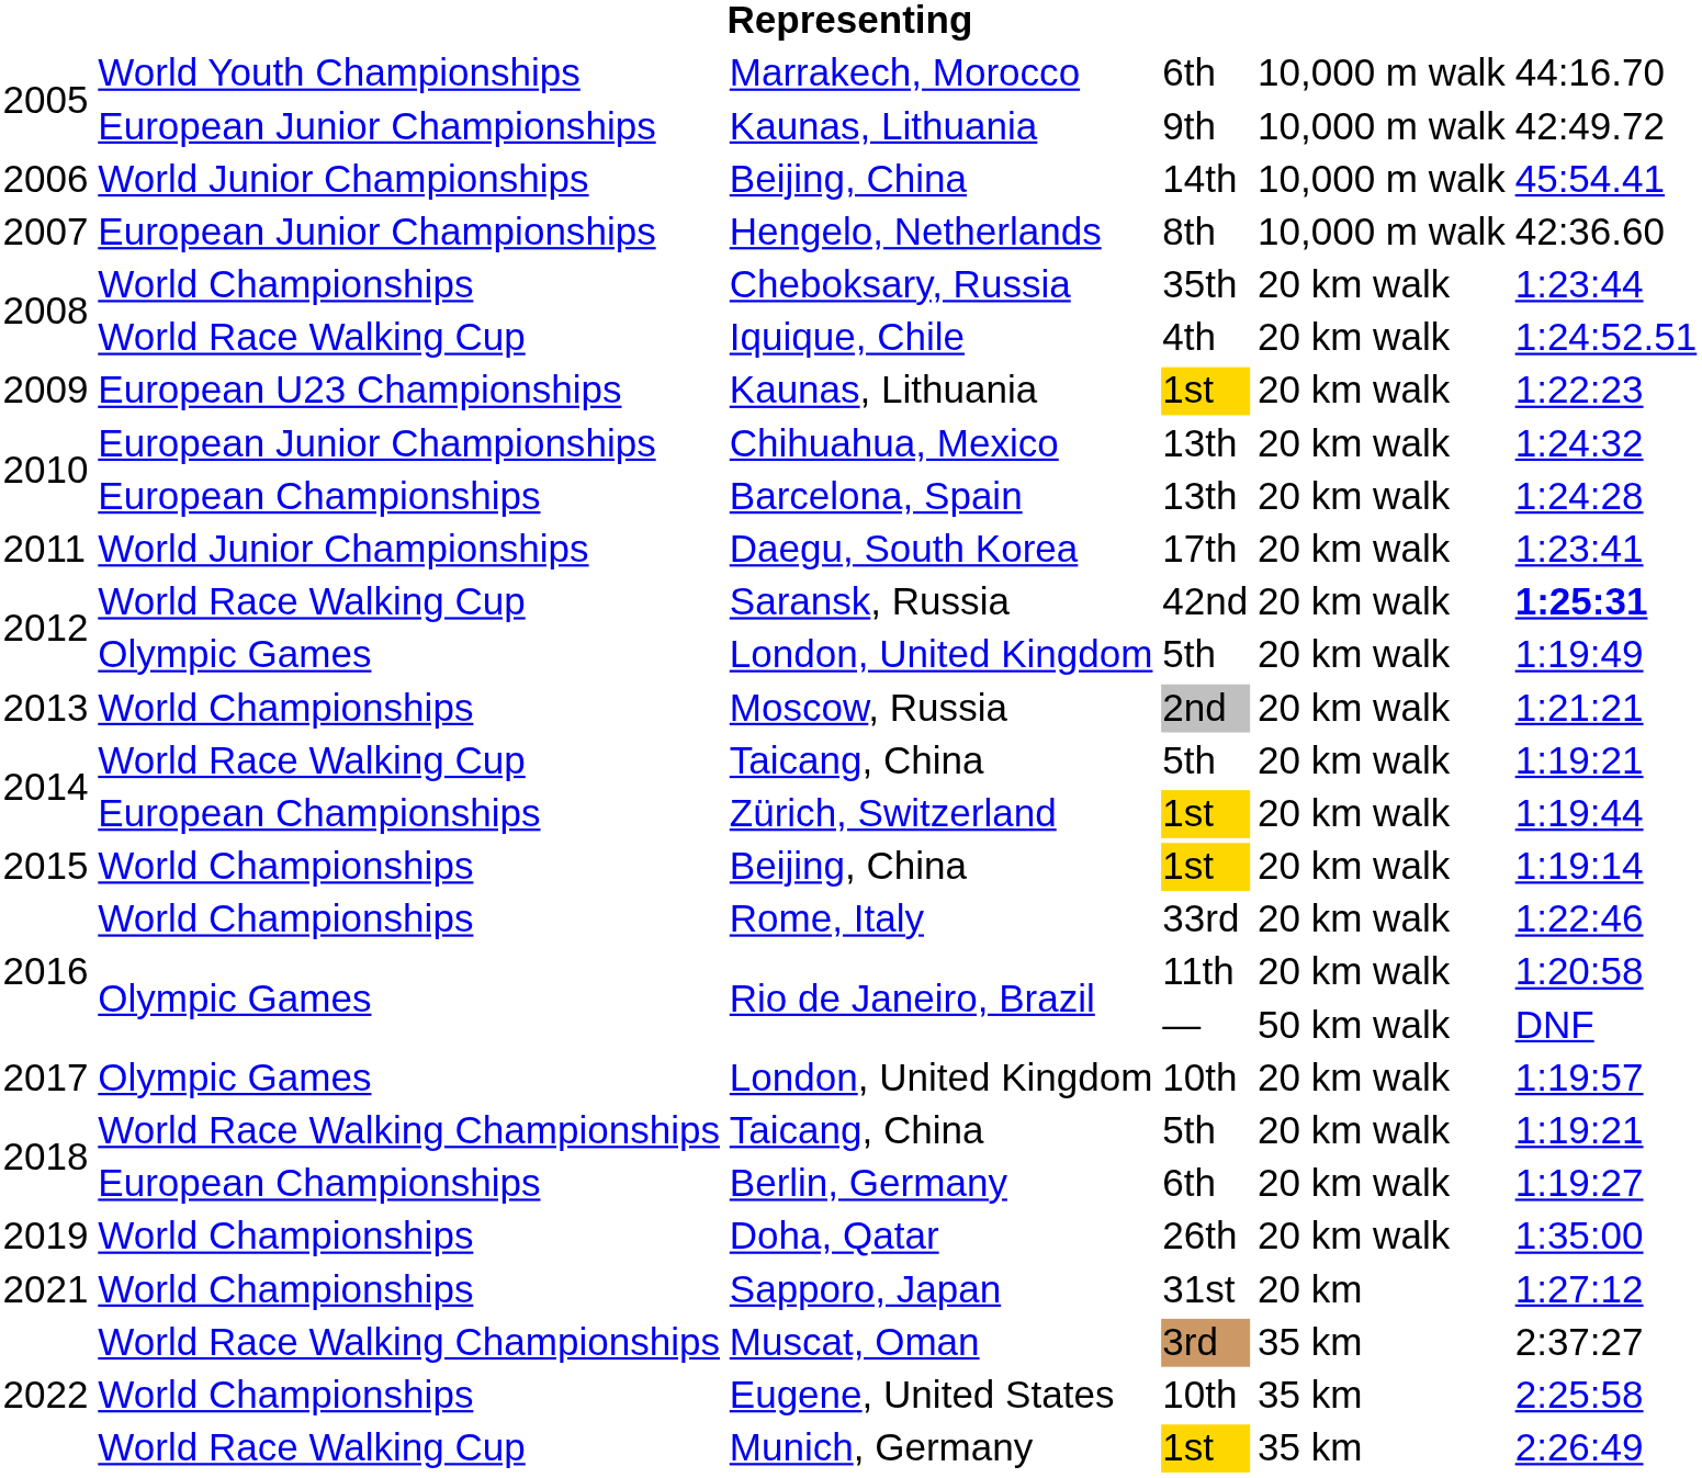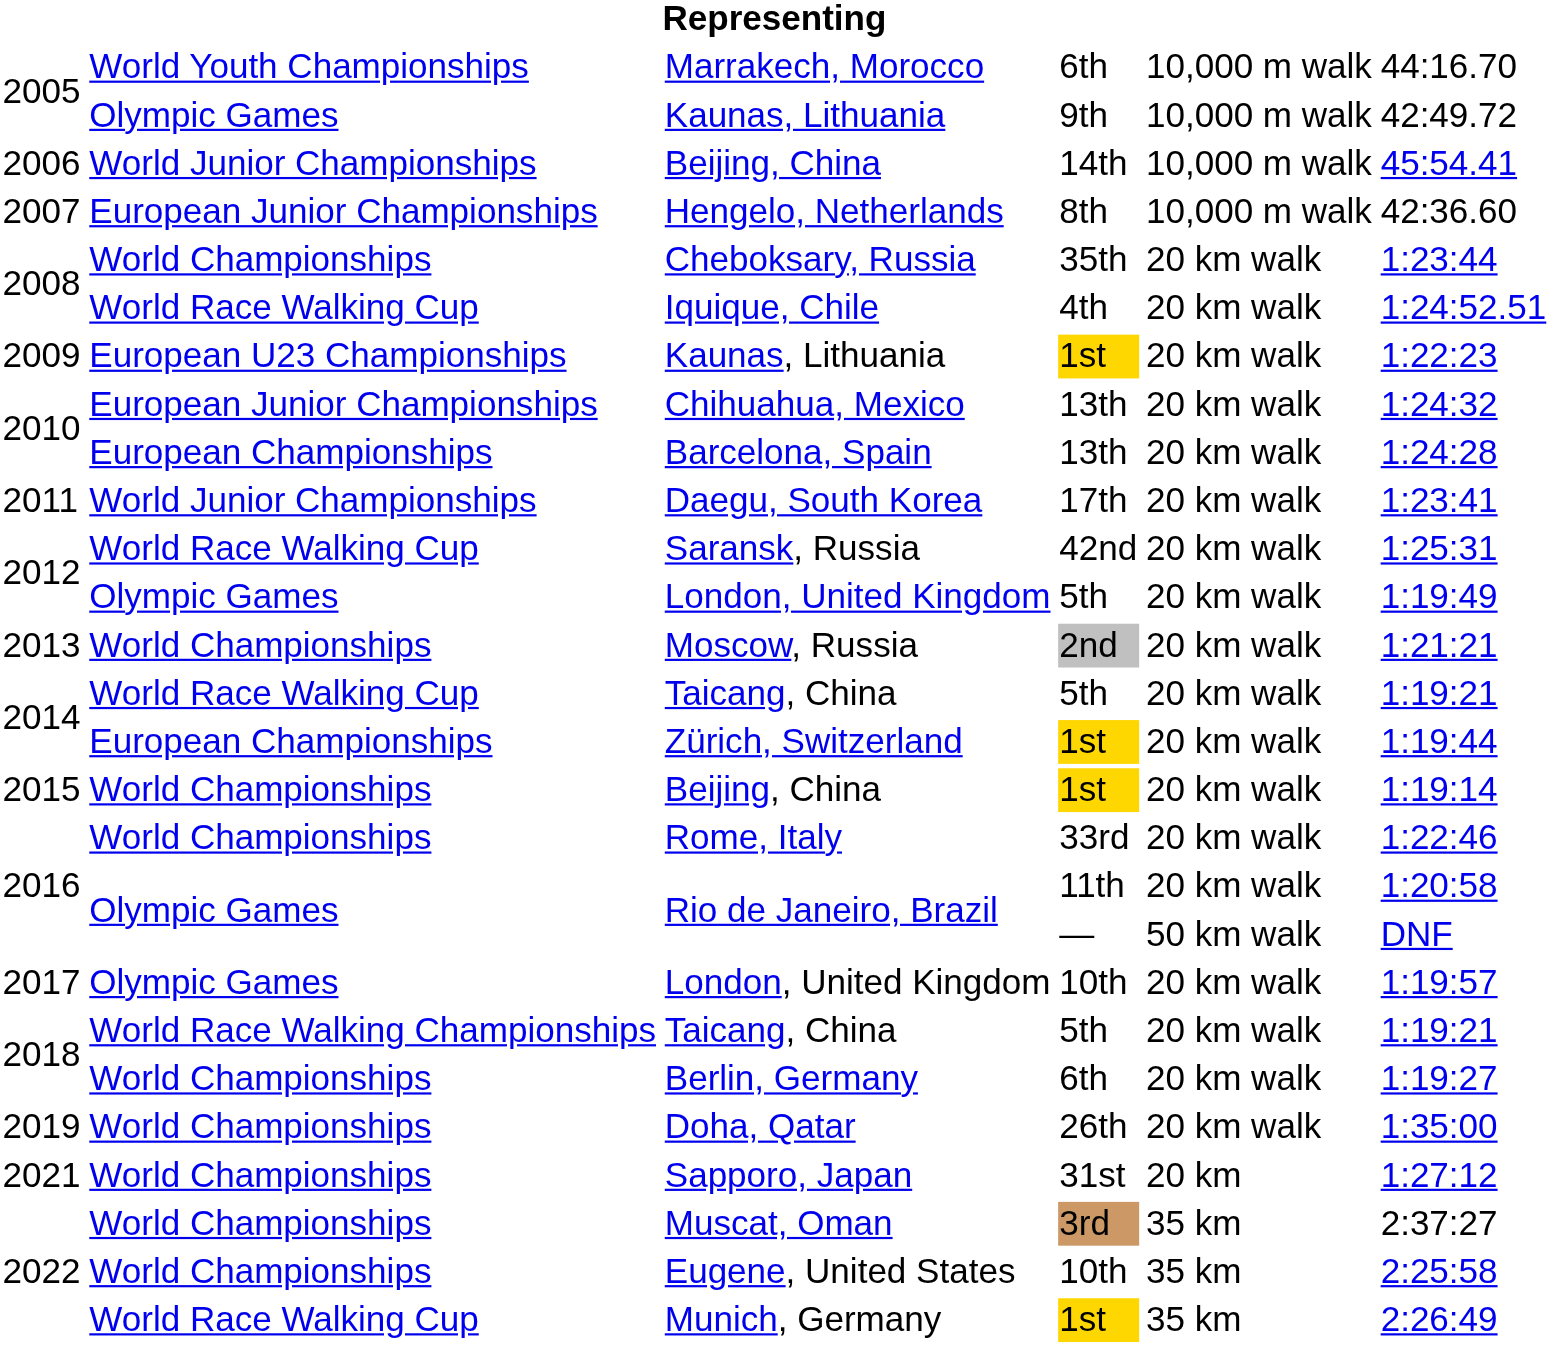Kaunas, Lithuania / 9th | column 2: European Junior Championships -> Olympic Games
Saransk, Russia | column 6: bold -> normal
Berlin, Germany | column 2: European Championships -> World Championships
Muscat, Oman | column 2: World Race Walking Championships -> World Championships
